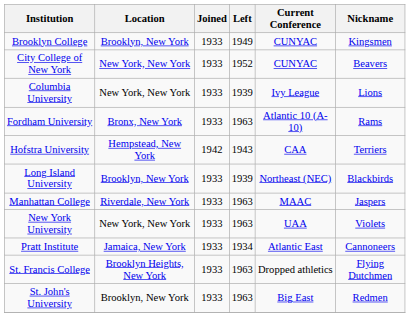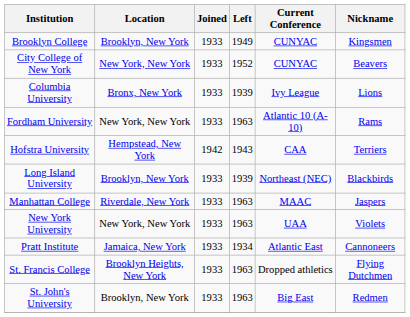Columbia University | Location: New York, New York -> Bronx, New York
Fordham University | Location: Bronx, New York -> New York, New York
